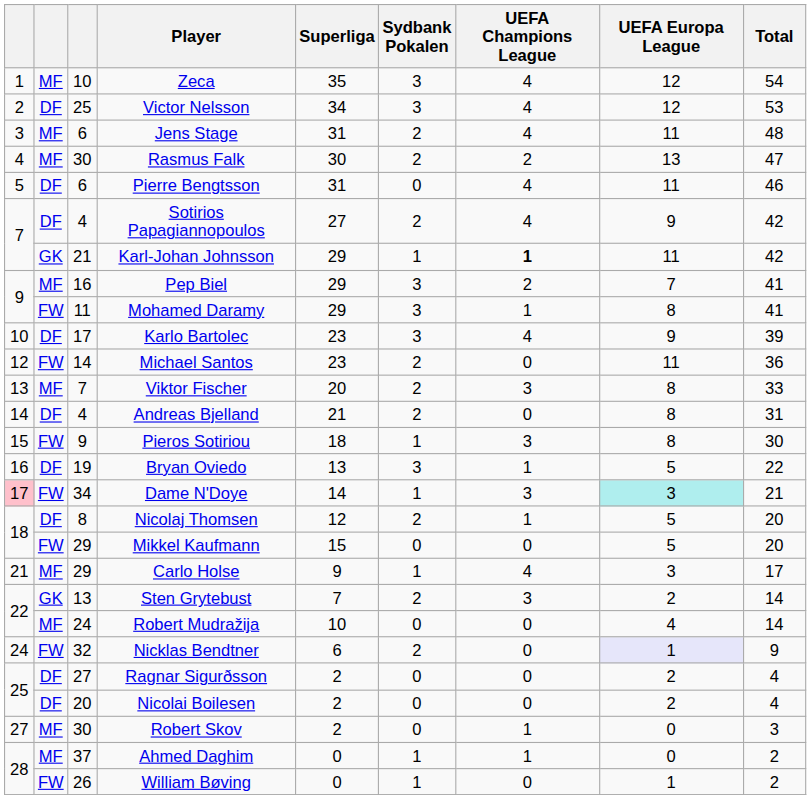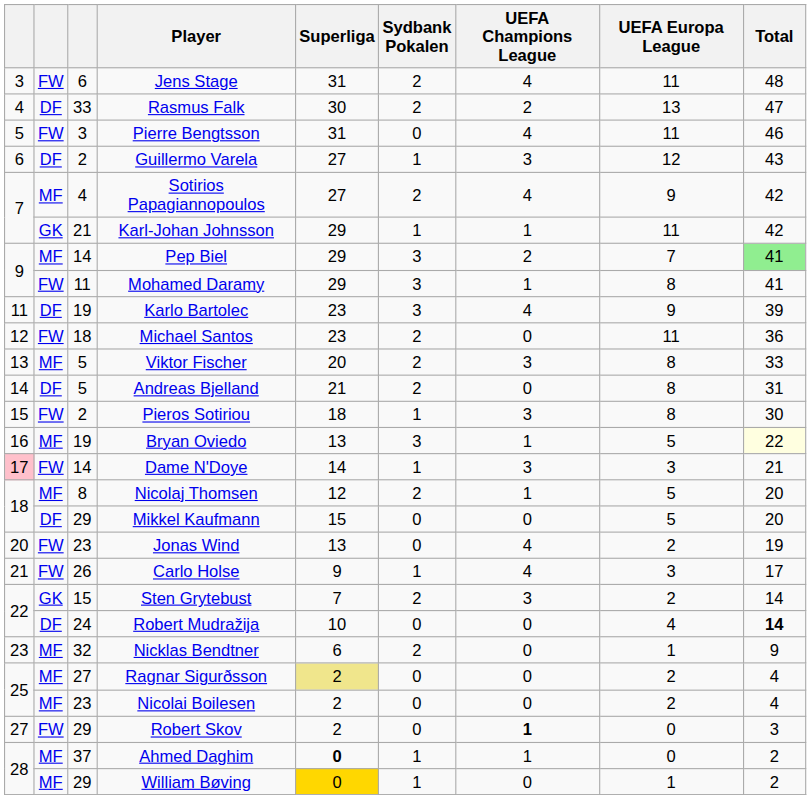- row: 1 | MF | 10 | Zeca | 35 | 3 | 4 | 12 | 54
- row: 2 | DF | 25 | Victor Nelsson | 34 | 3 | 4 | 12 | 53
Jens Stage | column 2: MF -> FW
Rasmus Falk | column 2: MF -> DF
Rasmus Falk | column 3: 30 -> 33
Pierre Bengtsson | column 2: DF -> FW
Pierre Bengtsson | column 3: 6 -> 3
+ row: 6 | DF | 2 | Guillermo Varela | 27 | 1 | 3 | 12 | 43
Sotirios Papagiannopoulos | column 2: DF -> MF
Karl-Johan Johnsson | UEFA Champions League: bold -> normal
Pep Biel | column 3: 16 -> 14
Pep Biel | Total: no background -> lightgreen background
Karlo Bartolec | column 1: 10 -> 11
Karlo Bartolec | column 3: 17 -> 19
Michael Santos | column 3: 14 -> 18
Viktor Fischer | column 3: 7 -> 5
Andreas Bjelland | column 3: 4 -> 5
Pieros Sotiriou | column 3: 9 -> 2
Bryan Oviedo | column 2: DF -> MF
Bryan Oviedo | Total: no background -> lightyellow background
Dame N'Doye | column 3: 34 -> 14
Dame N'Doye | UEFA Europa League: paleturquoise background -> no background
Nicolaj Thomsen | column 2: DF -> MF
Mikkel Kaufmann | column 2: FW -> DF
+ row: 20 | FW | 23 | Jonas Wind | 13 | 0 | 4 | 2 | 19
Carlo Holse | column 2: MF -> FW
Carlo Holse | column 3: 29 -> 26
Sten Grytebust | column 3: 13 -> 15
Robert Mudražija | column 2: MF -> DF
Robert Mudražija | Total: normal -> bold
Nicklas Bendtner | column 1: 24 -> 23
Nicklas Bendtner | column 2: FW -> MF
Nicklas Bendtner | UEFA Europa League: lavender background -> no background
Ragnar Sigurðsson | column 2: DF -> MF
Ragnar Sigurðsson | Superliga: no background -> khaki background
Nicolai Boilesen | column 2: DF -> MF
Nicolai Boilesen | column 3: 20 -> 23
Robert Skov | column 2: MF -> FW
Robert Skov | column 3: 30 -> 29
Robert Skov | UEFA Champions League: normal -> bold
Ahmed Daghim | Superliga: normal -> bold
William Bøving | column 2: FW -> MF
William Bøving | column 3: 26 -> 29
William Bøving | Superliga: no background -> gold background
